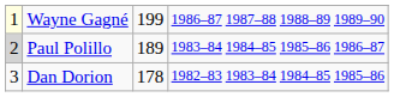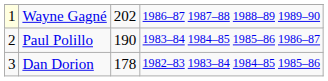Wayne Gagné | column 3: 199 -> 202
Paul Polillo | column 1: lightgrey background -> no background
Paul Polillo | column 3: 189 -> 190
